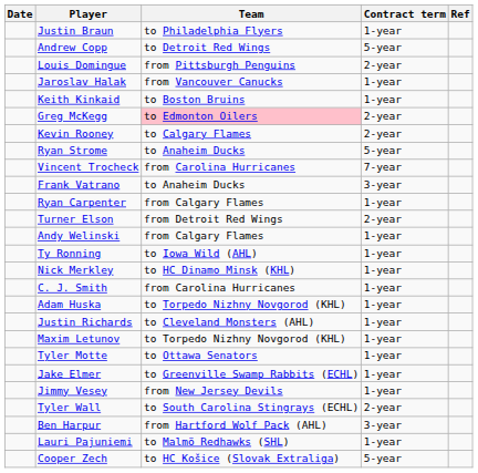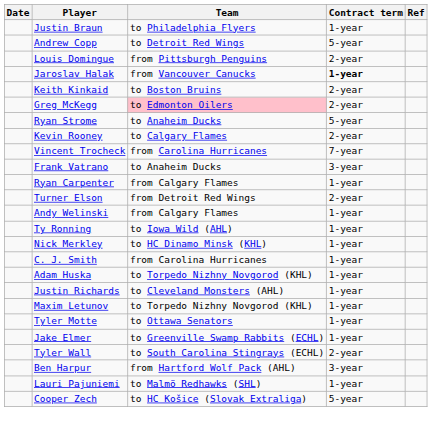Jaroslav Halak | Contract term: normal -> bold
Keith Kinkaid | Contract term: 1-year -> 2-year
rows swapped: Kevin Rooney <-> Ryan Strome
- row: Jimmy Vesey | from New Jersey Devils | 1-year
